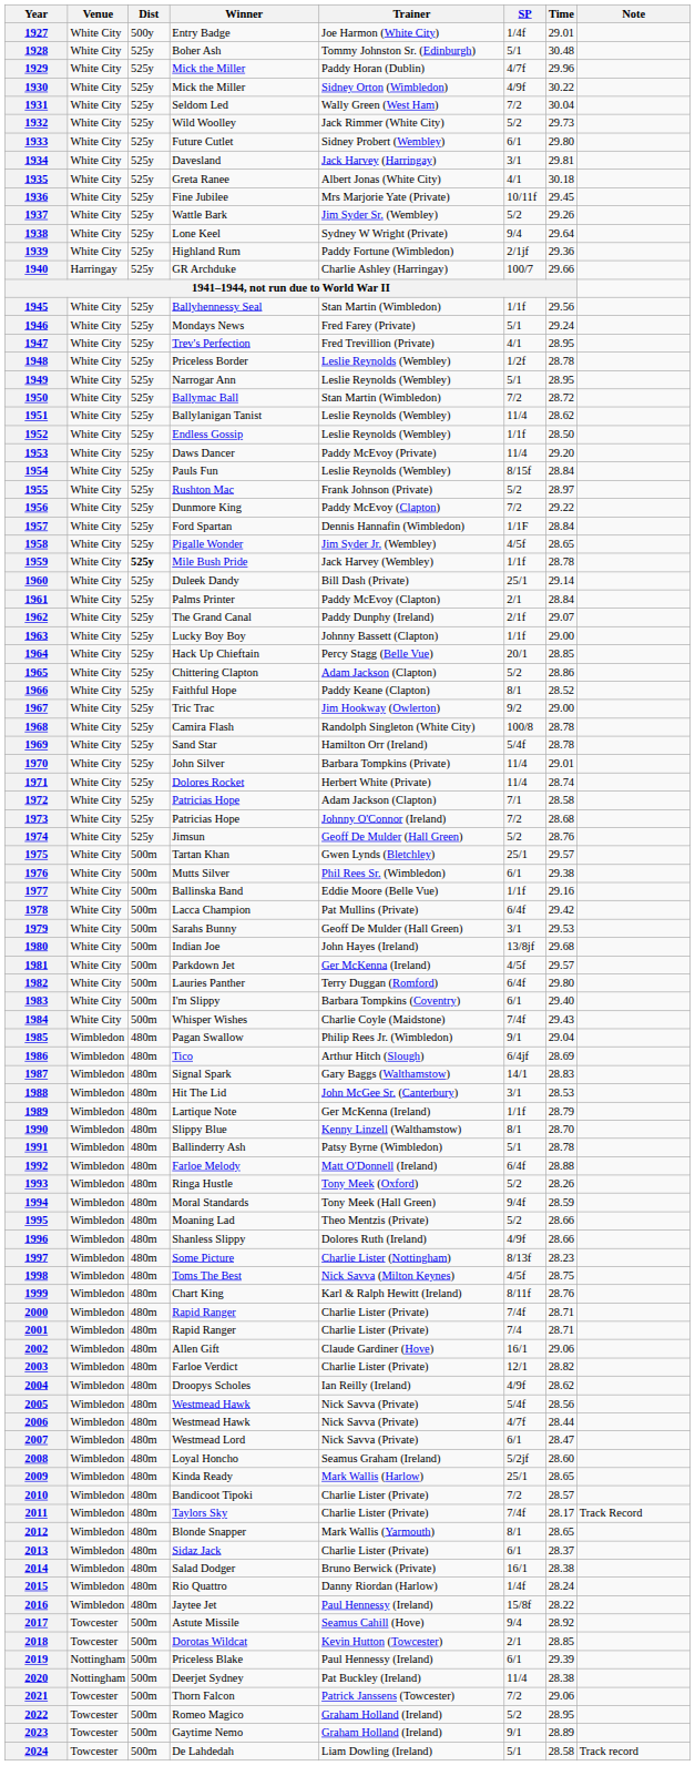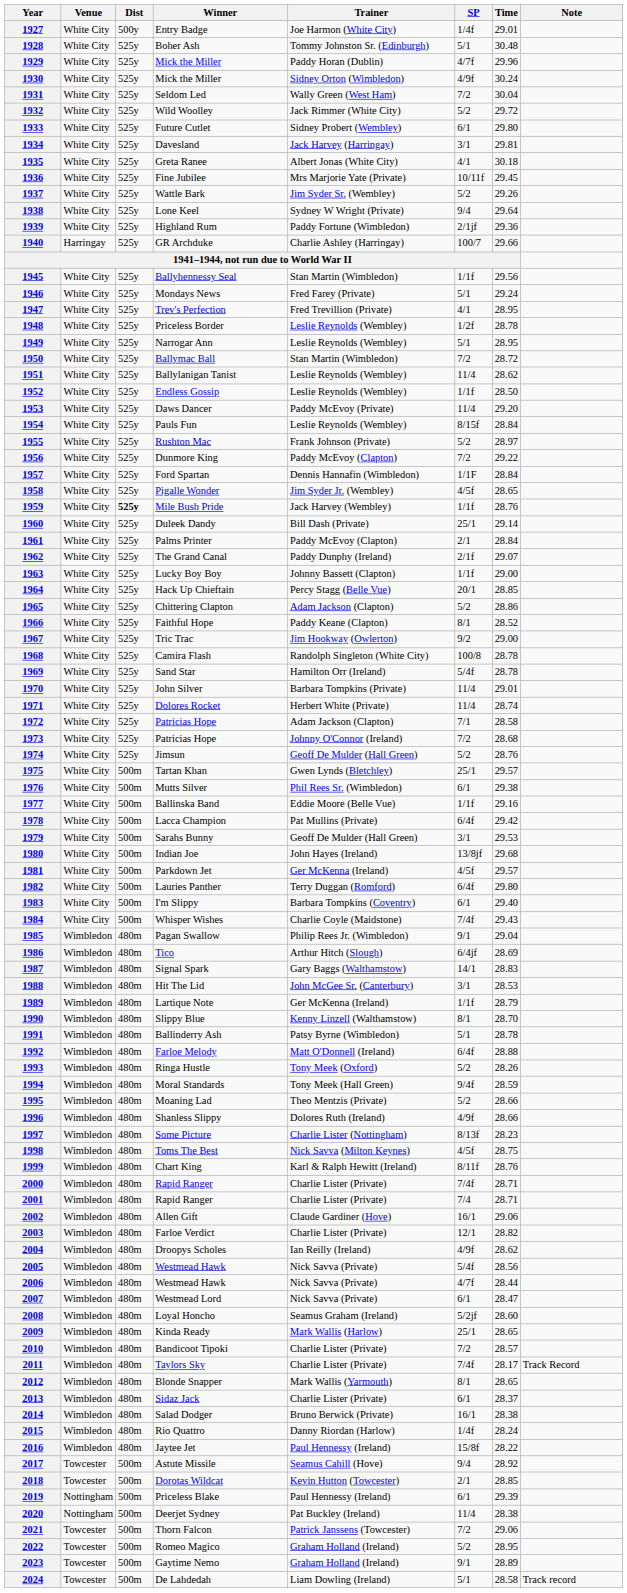1930 | Time: 30.22 -> 30.24
1932 | Time: 29.73 -> 29.72
1959 | Time: 28.78 -> 28.76
